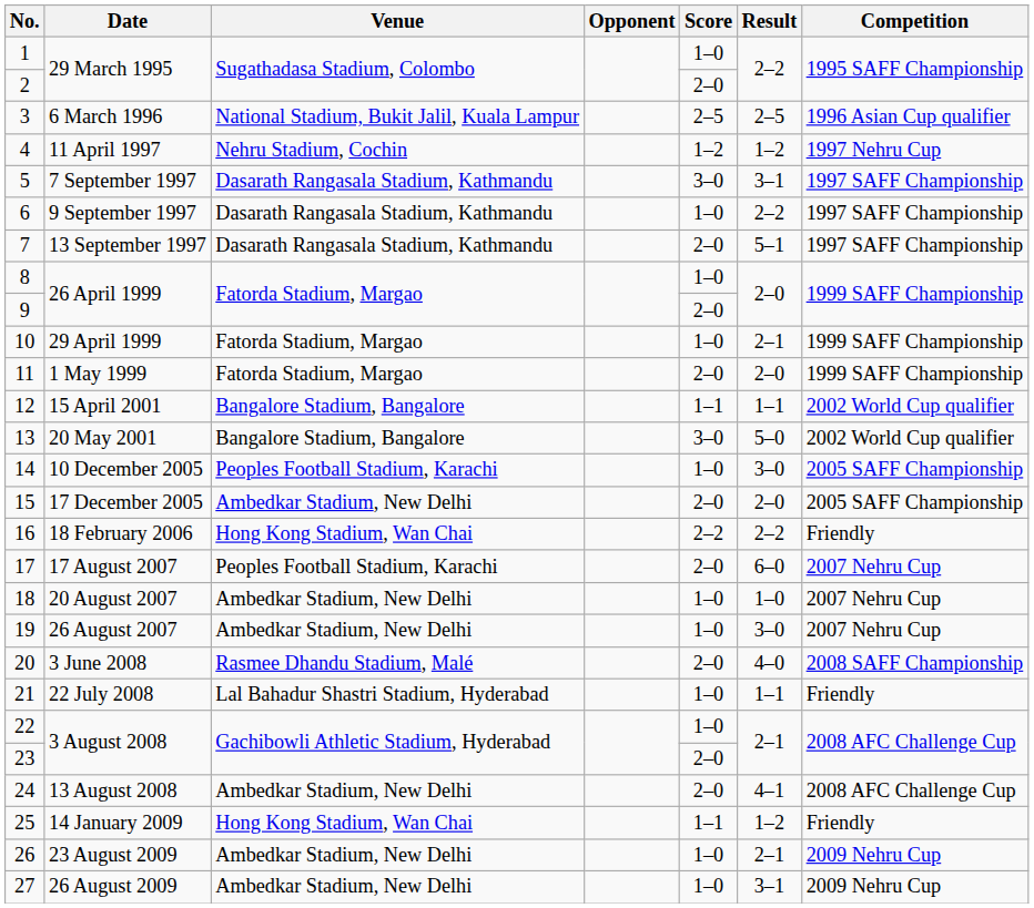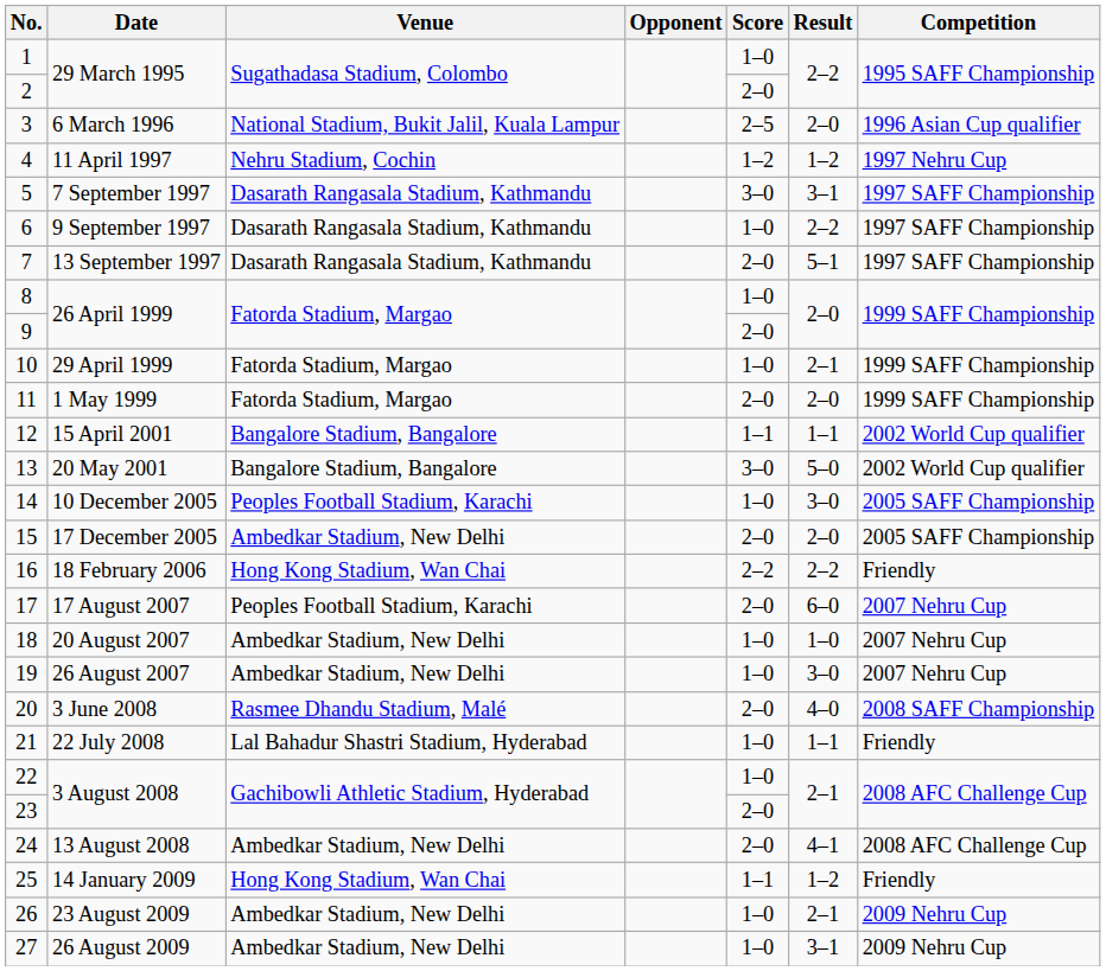3 | Result: 2–5 -> 2–0
